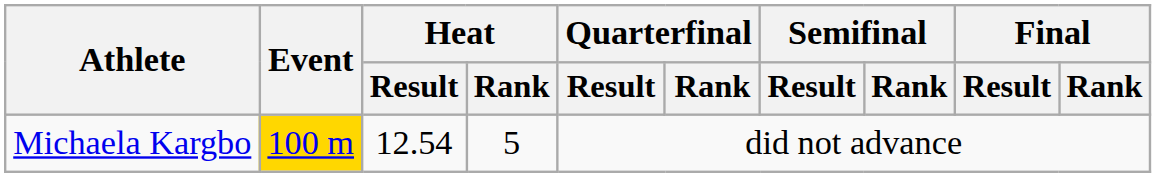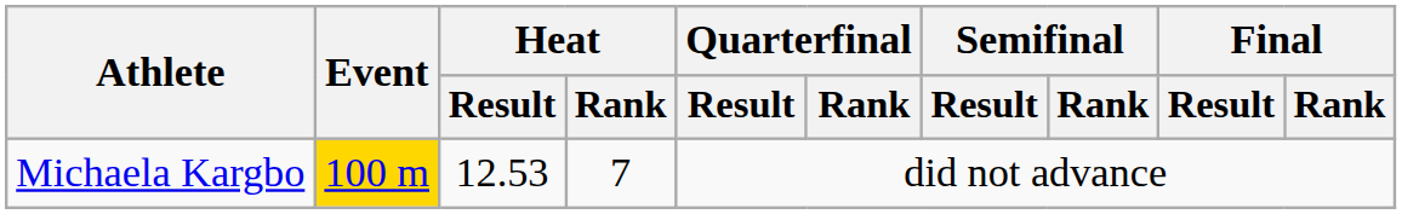Michaela Kargbo | Heat / Result: 12.54 -> 12.53
Michaela Kargbo | Heat / Rank: 5 -> 7
